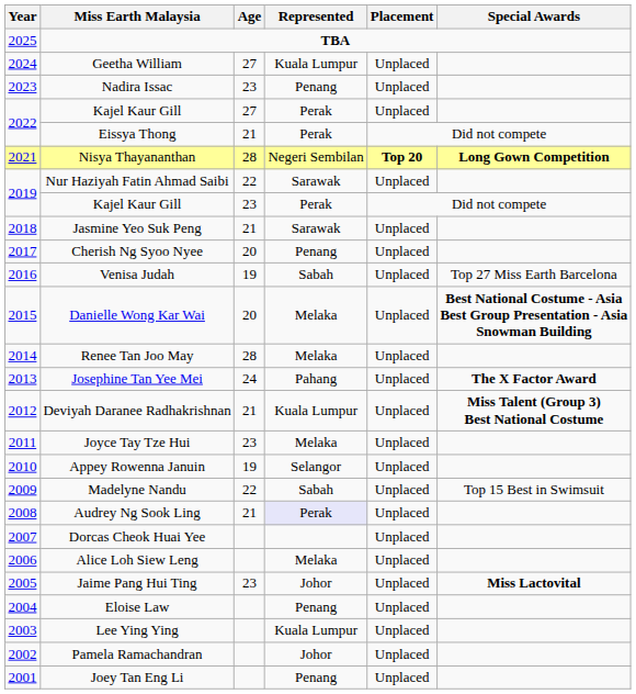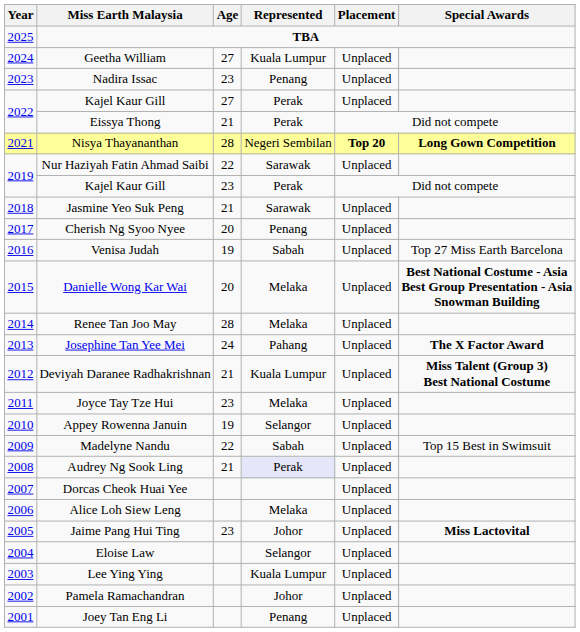Eloise Law | Represented: Penang -> Selangor
